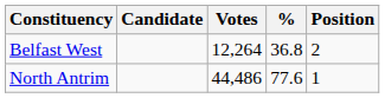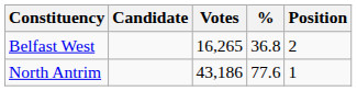Belfast West | Votes: 12,264 -> 16,265
North Antrim | Votes: 44,486 -> 43,186
